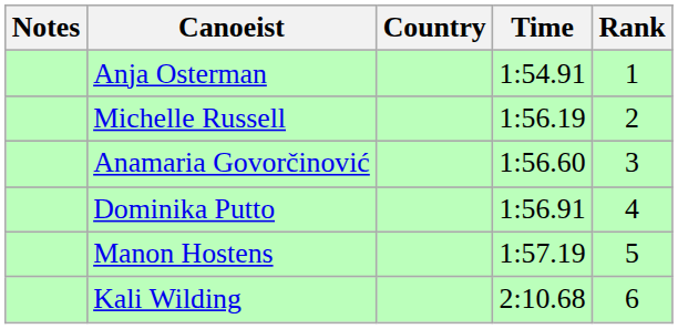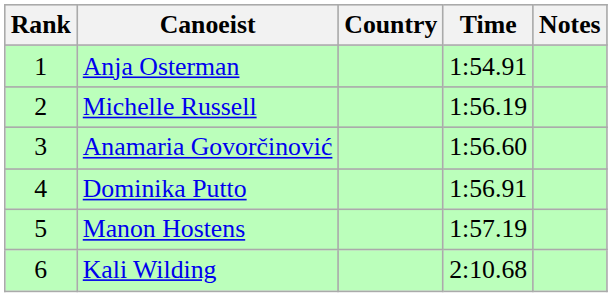columns swapped: Rank <-> Notes
